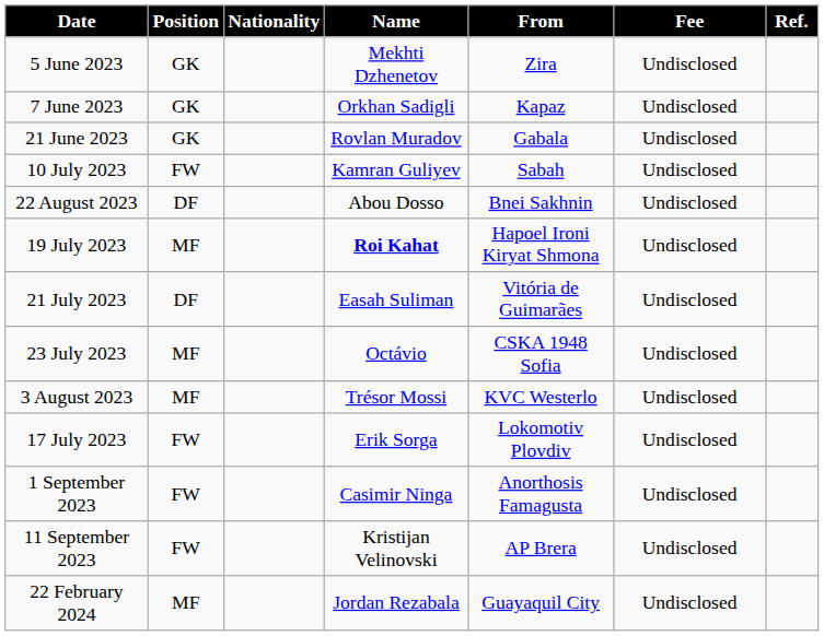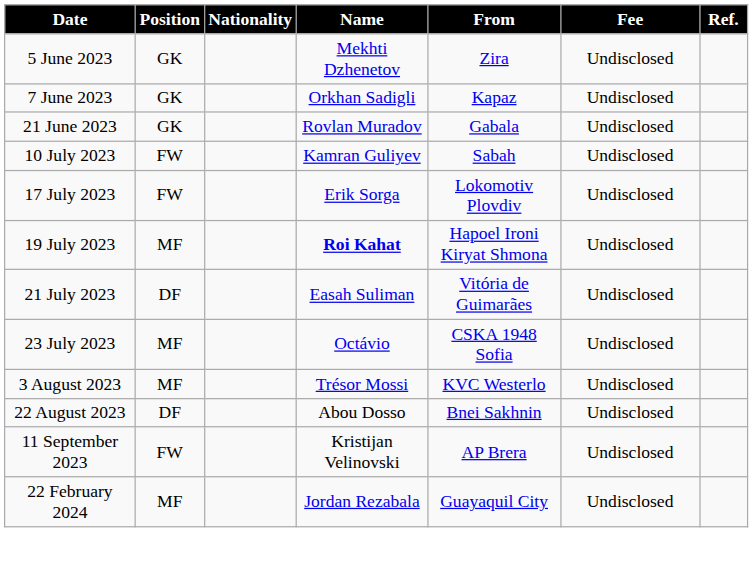rows swapped: 17 July 2023 <-> 22 August 2023
- row: 1 September 2023 | FW | Casimir Ninga | Anorthosis Famagusta | Undisclosed
